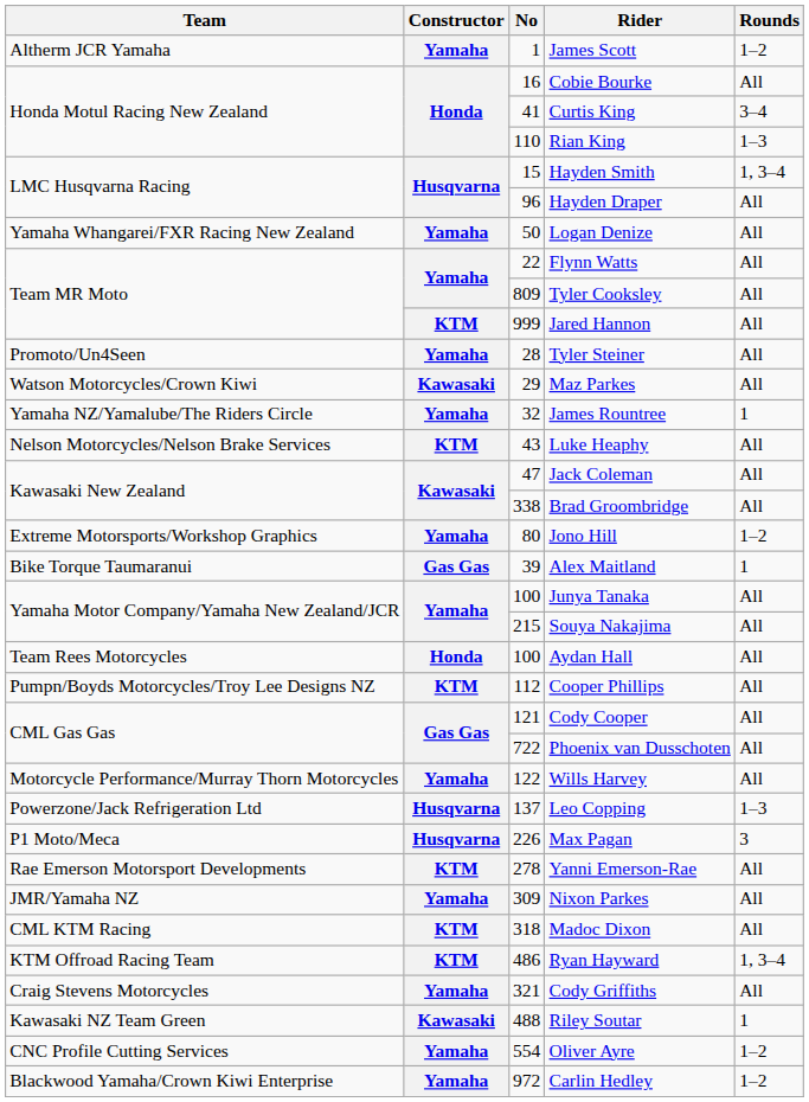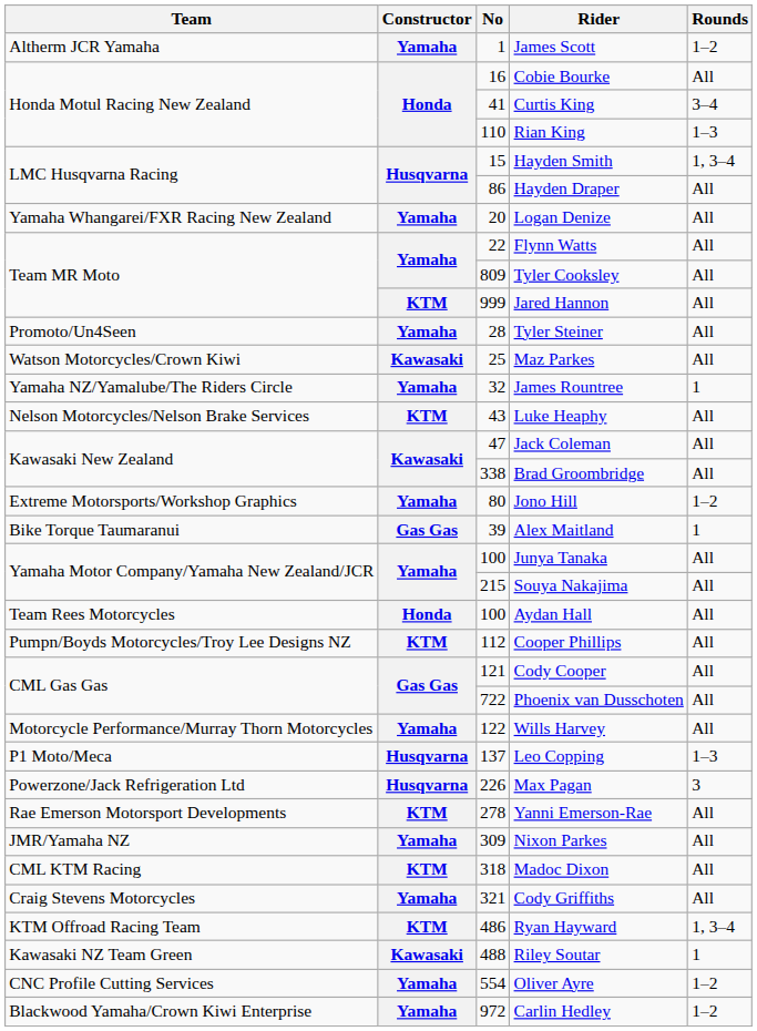Hayden Draper | No: 96 -> 86
Logan Denize | No: 50 -> 20
Maz Parkes | No: 29 -> 25
Leo Copping | Team: Powerzone/Jack Refrigeration Ltd -> P1 Moto/Meca
Max Pagan | Team: P1 Moto/Meca -> Powerzone/Jack Refrigeration Ltd
rows swapped: Cody Griffiths <-> Ryan Hayward
